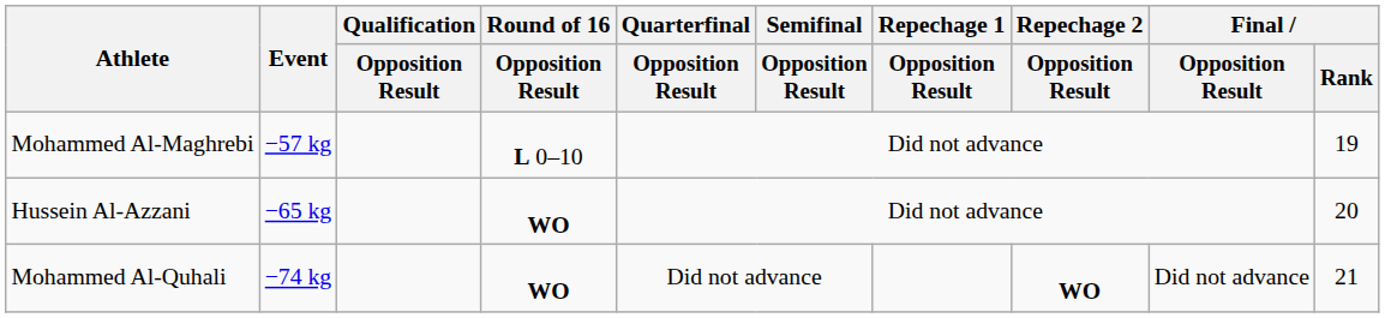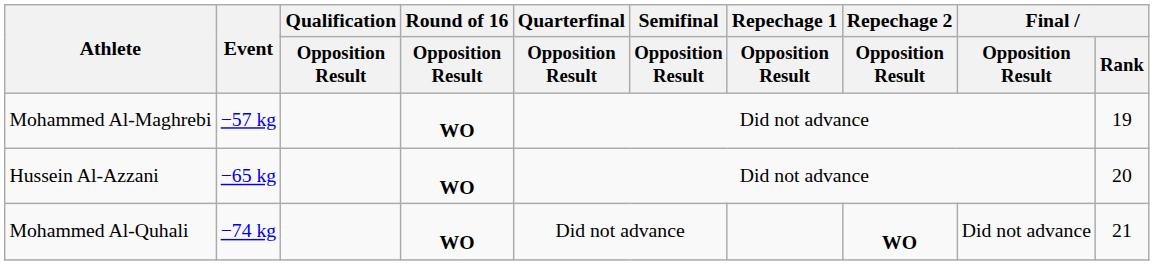Mohammed Al-Maghrebi | Round of 16 / Opposition Result: L 0–10 -> WO
